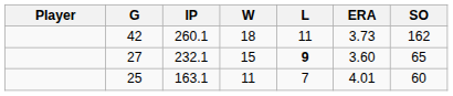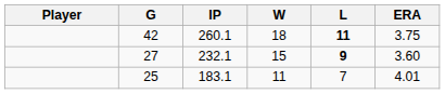- column: SO | 162 | 65 | 60
42 | L: normal -> bold
42 | ERA: 3.73 -> 3.75
25 | IP: 163.1 -> 183.1
